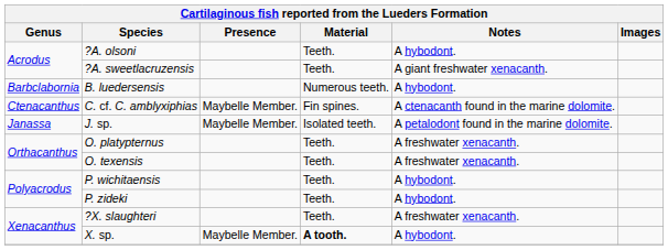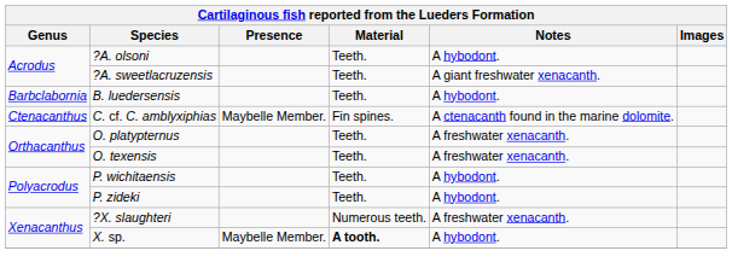B. luedersensis | Material: Numerous teeth. -> Teeth.
- row: Janassa | J. sp. | Maybelle Member. | Isolated teeth. | A petalodont found in the marine dolomite.
?X. slaughteri | Material: Teeth. -> Numerous teeth.
